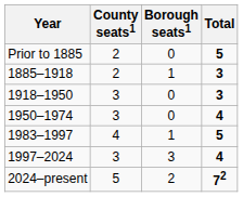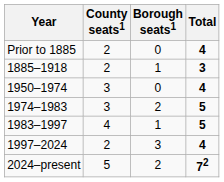Prior to 1885 | Total: 5 -> 4
- row: 1918–1950 | 3 | 0 | 3
+ row: 1974–1983 | 3 | 2 | 5
1997–2024 | County seats1: 3 -> 2
